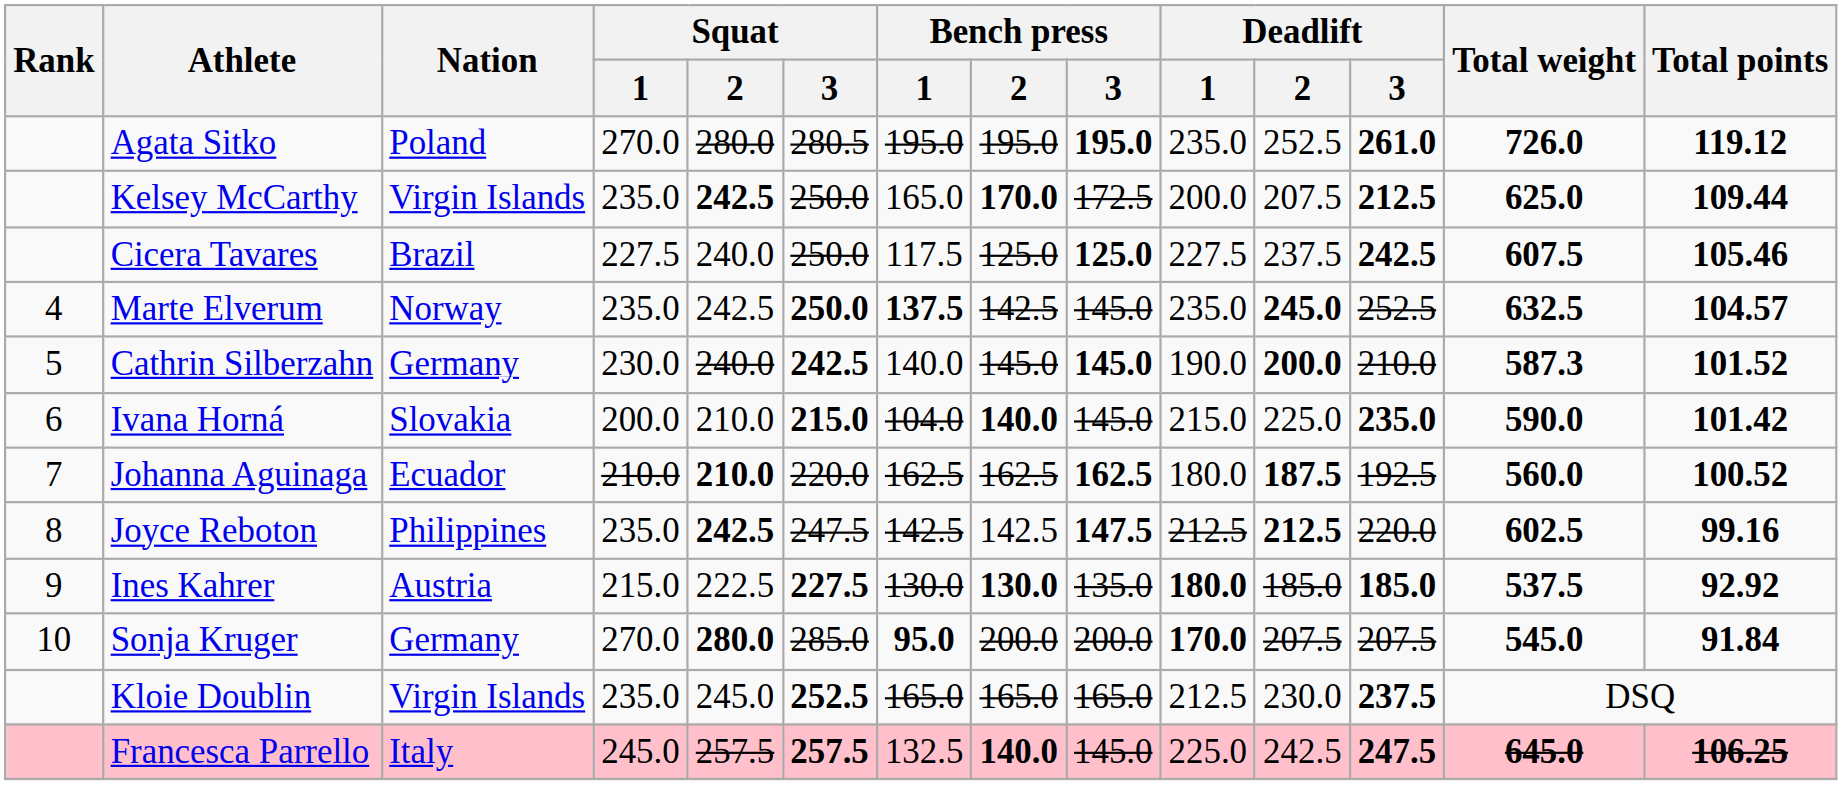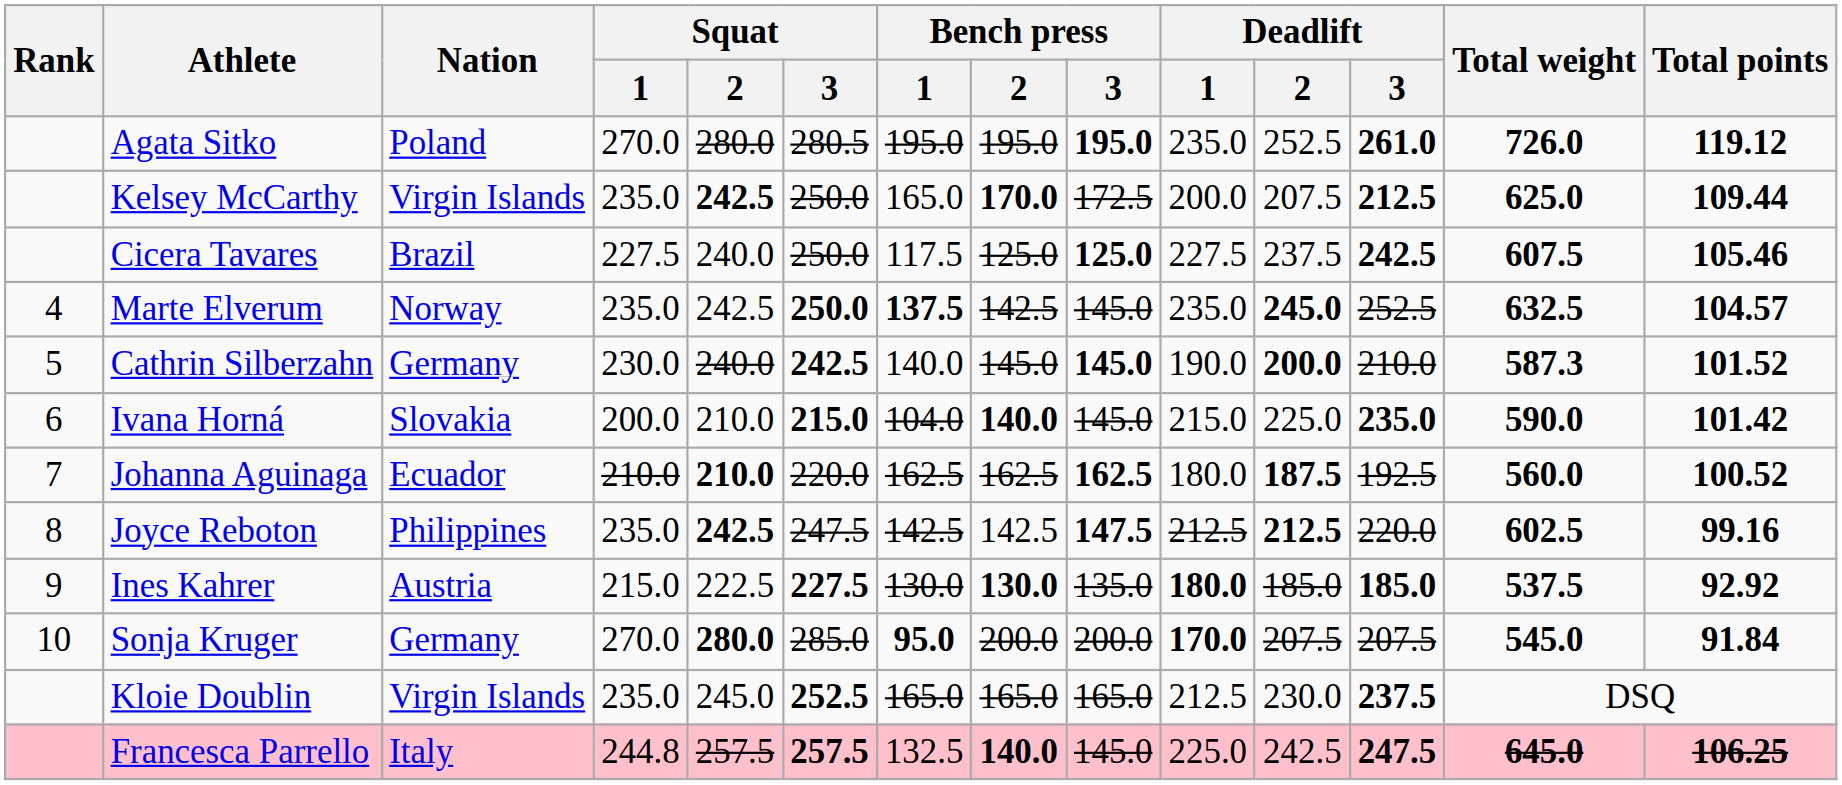Francesca Parrello | Squat / 1: 245.0 -> 244.8
